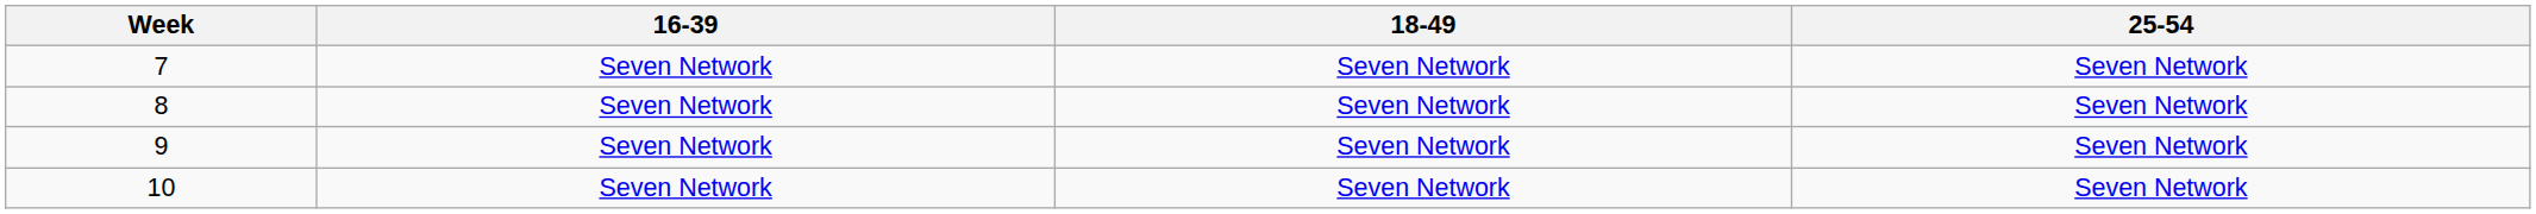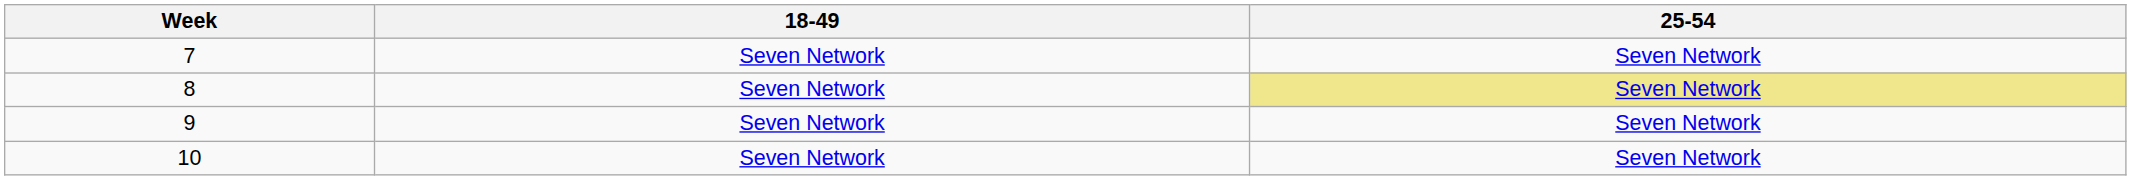- column: 16-39 | Seven Network | Seven Network | Seven Network | Seven Network
8 | 25-54: no background -> khaki background
